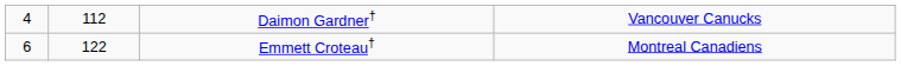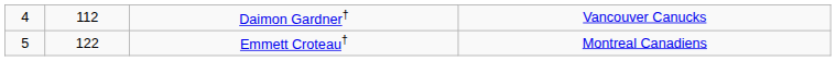Emmett Croteau† | column 1: 6 -> 5
